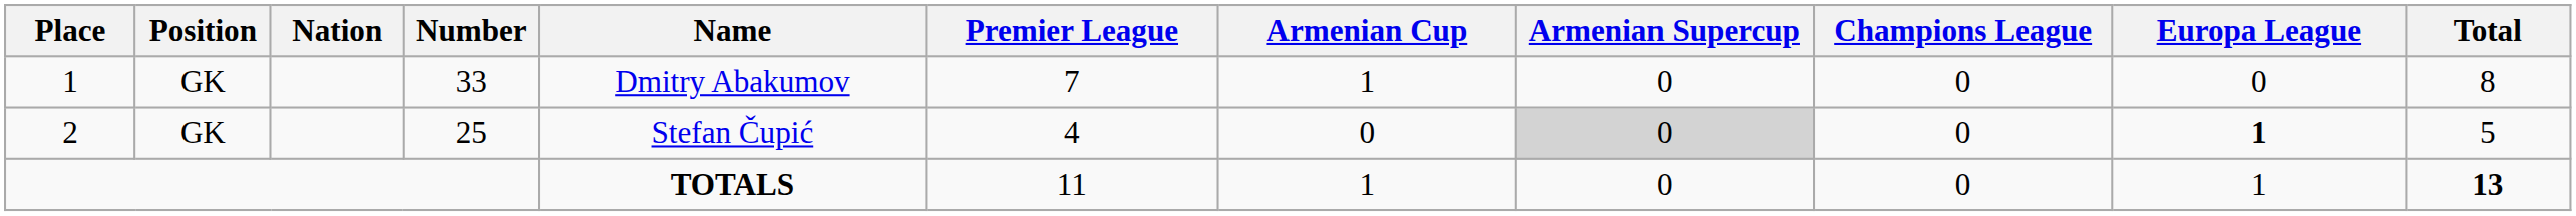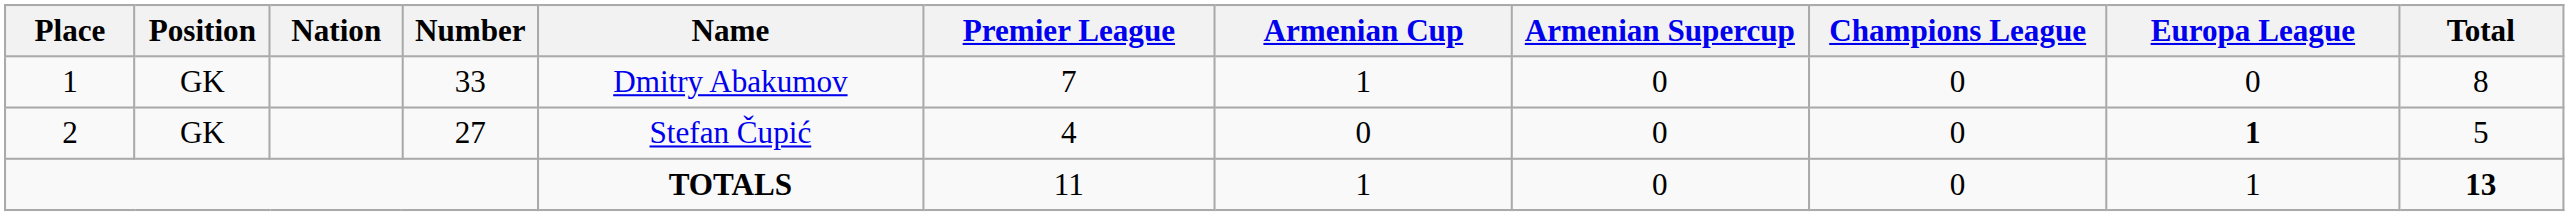2 | Number: 25 -> 27
2 | Armenian Supercup: lightgrey background -> no background
